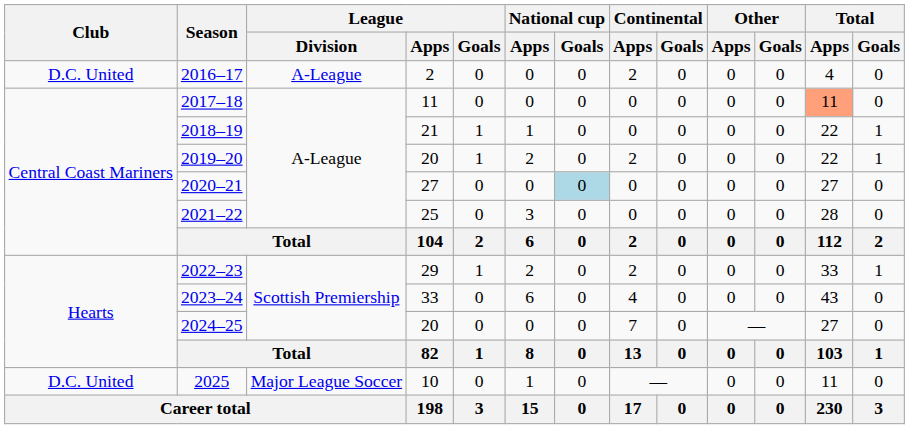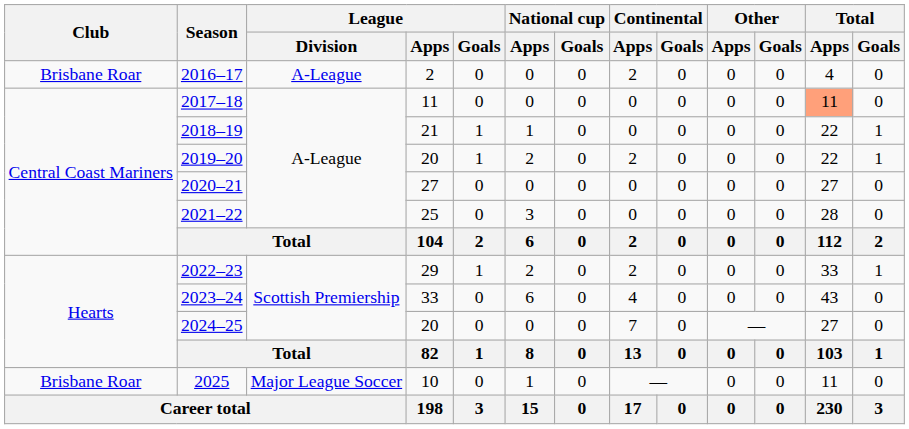2016–17 | Club: D.C. United -> Brisbane Roar
2020–21 | National cup / Goals: lightblue background -> no background
2025 | Club: D.C. United -> Brisbane Roar
